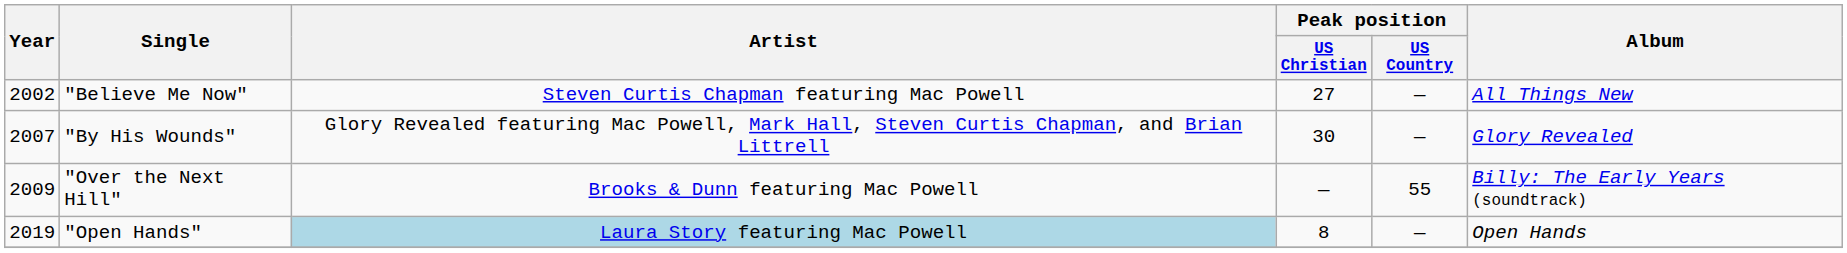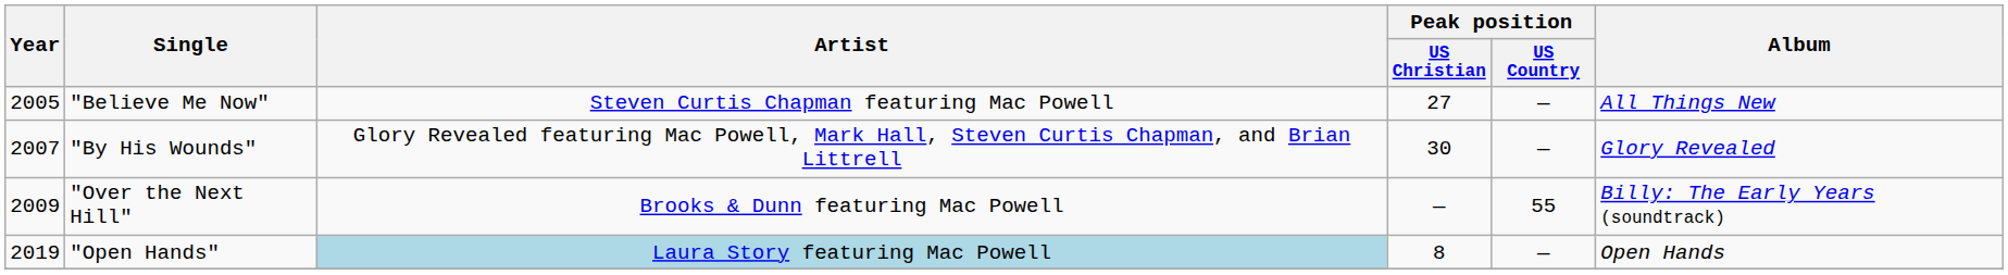"Believe Me Now" | Year: 2002 -> 2005
